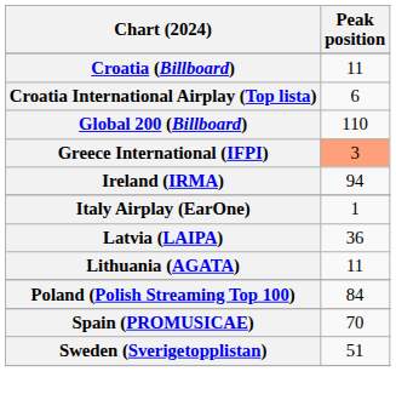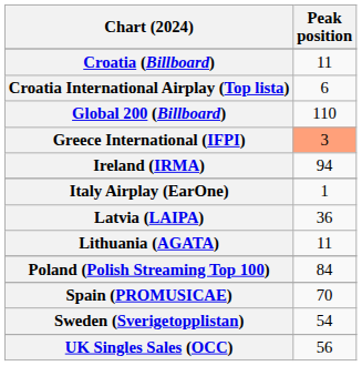Sweden (Sverigetopplistan) | Peak position: 51 -> 54
+ row: UK Singles Sales (OCC) | 56
